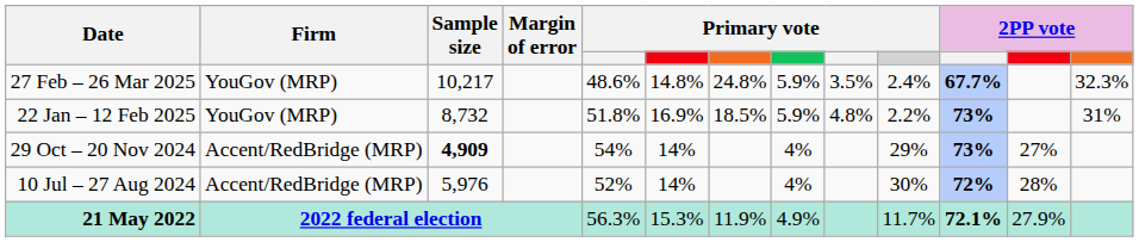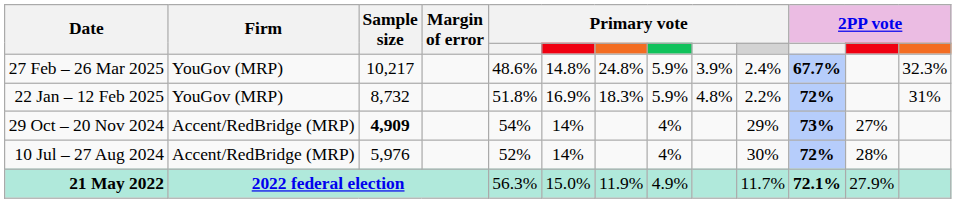27 Feb – 26 Mar 2025 | column 9: 3.5% -> 3.9%
22 Jan – 12 Feb 2025 | column 7: 18.5% -> 18.3%
22 Jan – 12 Feb 2025 | column 11: 73% -> 72%
21 May 2022 | column 6: 15.3% -> 15.0%
